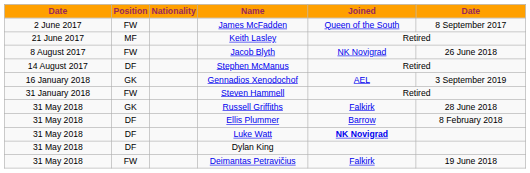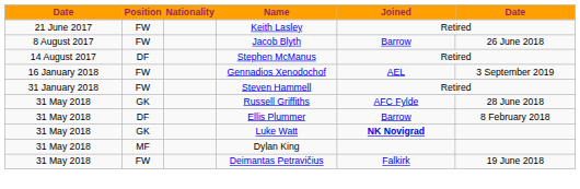- row: 2 June 2017 | FW | James McFadden | Queen of the South | 8 September 2017
Keith Lasley | Position: MF -> FW
Jacob Blyth | Joined: NK Novigrad -> Barrow
Gennadios Xenodochof | Position: GK -> FW
Russell Griffiths | Joined: Falkirk -> AFC Fylde
Luke Watt | Position: DF -> GK
Dylan King | Position: DF -> MF
